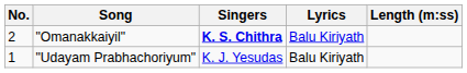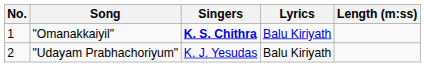"Omanakkaiyil" | No.: 2 -> 1
"Udayam Prabhachoriyum" | No.: 1 -> 2
